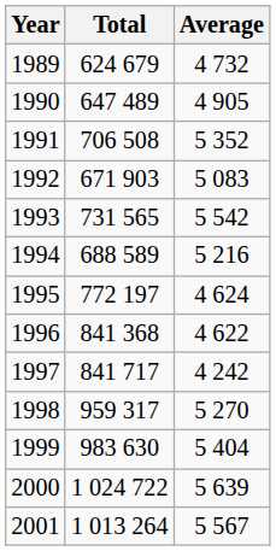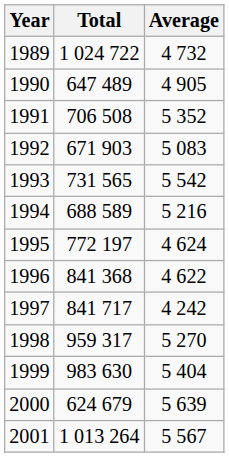1989 | Total: 624 679 -> 1 024 722
2000 | Total: 1 024 722 -> 624 679
